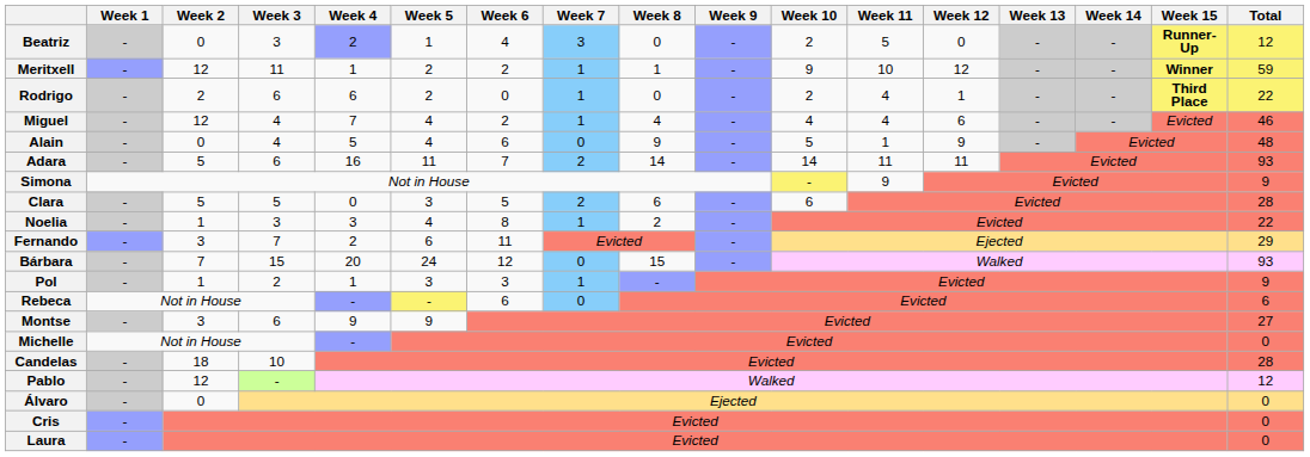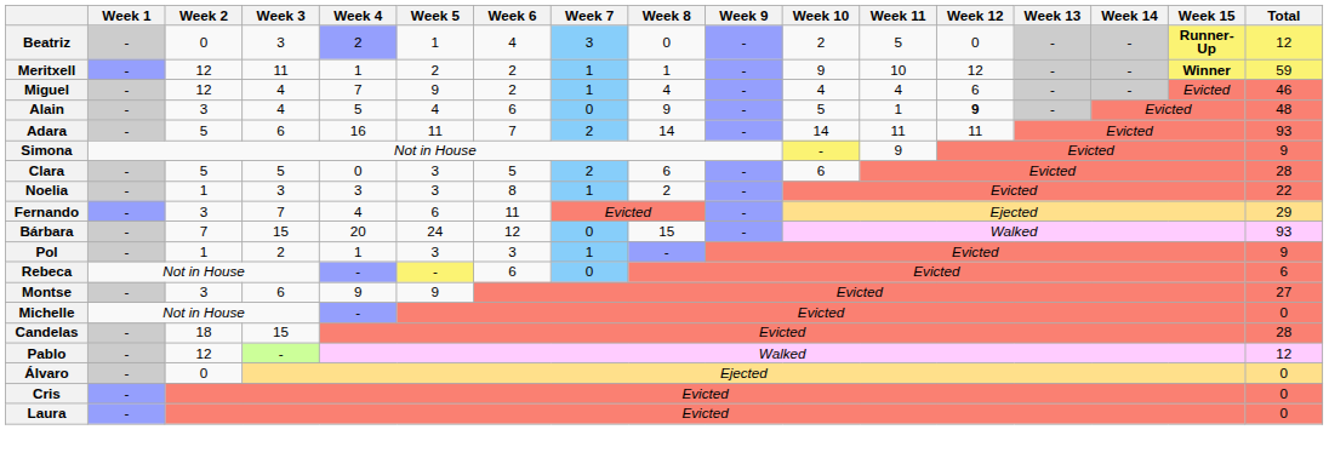- row: Rodrigo | - | 2 | 6 | 6 | 2 | 0 | 1 | 0 | - | 2 | 4 | 1 | - | - | Third Place | 22
Miguel | Week 5: 4 -> 9
Alain | Week 2: 0 -> 3
Alain | Week 12: normal -> bold
Noelia | Week 5: 4 -> 3
Fernando | Week 4: 2 -> 4
Candelas | Week 3: 10 -> 15
